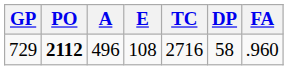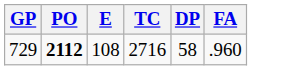- column: A | 496
